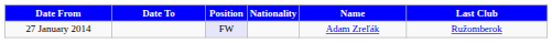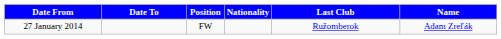columns swapped: Name <-> Last Club
27 January 2014 | Position: lavender background -> no background
